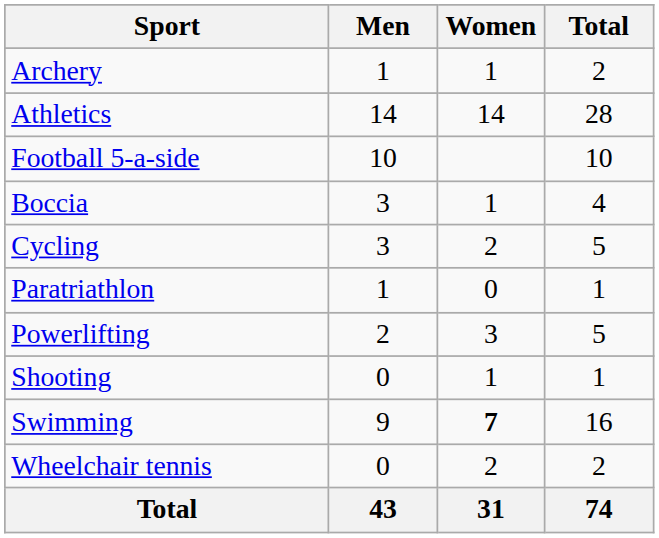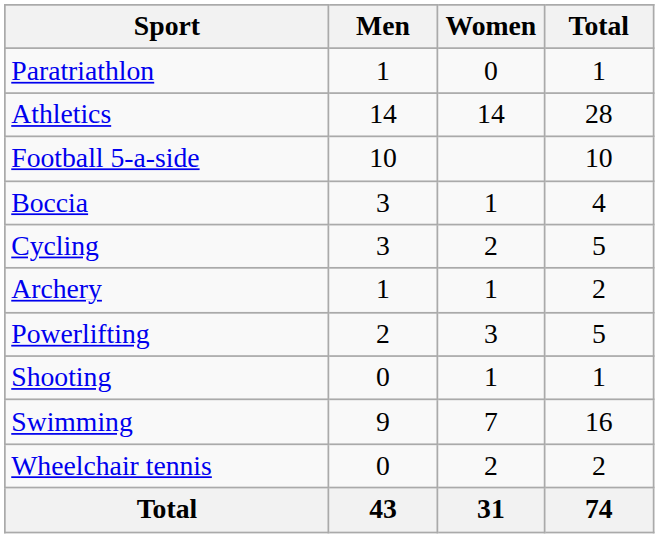rows swapped: Archery <-> Paratriathlon
Swimming | Women: bold -> normal
